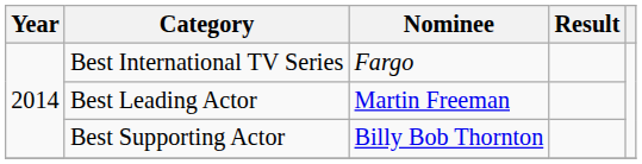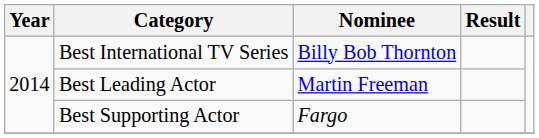Best International TV Series | Nominee: Fargo -> Billy Bob Thornton
Best Supporting Actor | Nominee: Billy Bob Thornton -> Fargo
